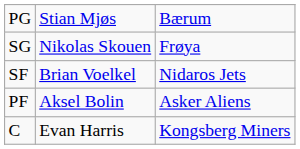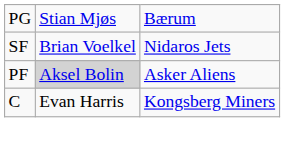- row: SG | Nikolas Skouen | Frøya
PF | column 2: no background -> lightgrey background
